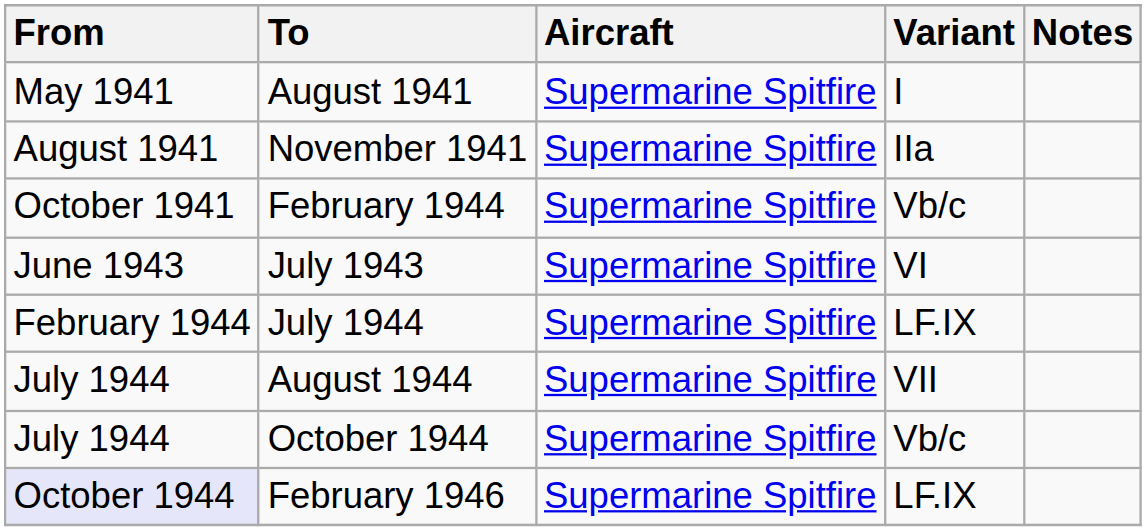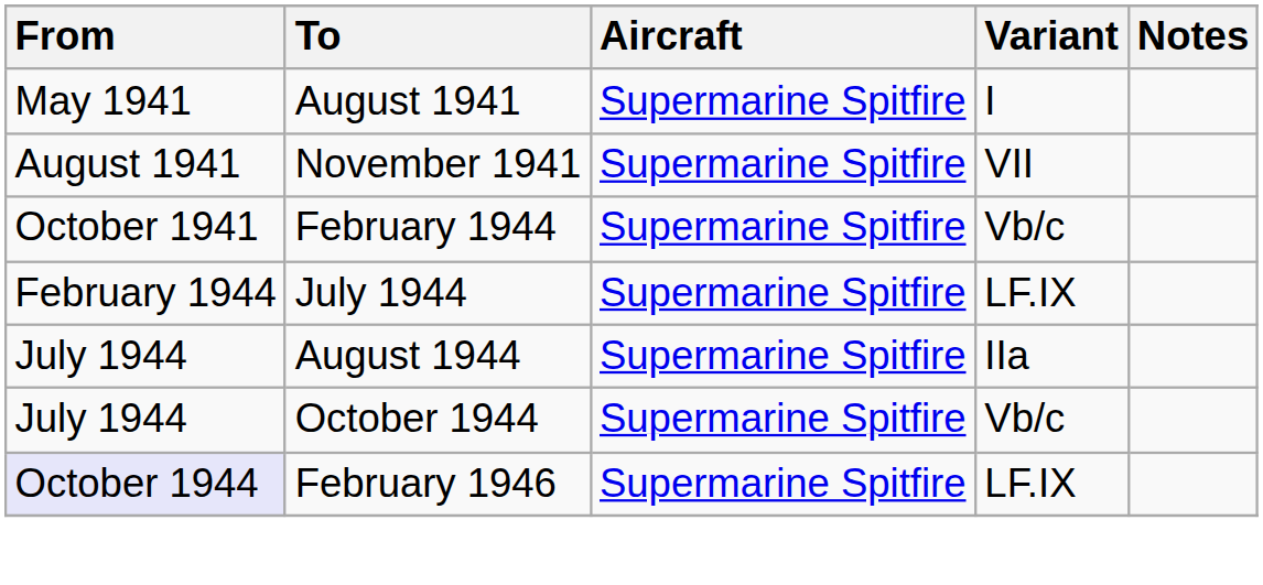November 1941 | Variant: IIa -> VII
- row: June 1943 | July 1943 | Supermarine Spitfire | VI
August 1944 | Variant: VII -> IIa
